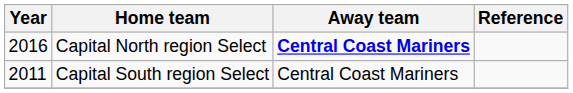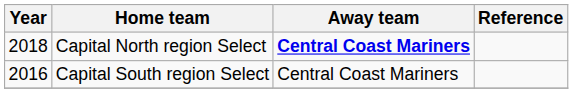Capital North region Select | Year: 2016 -> 2018
Capital South region Select | Year: 2011 -> 2016
